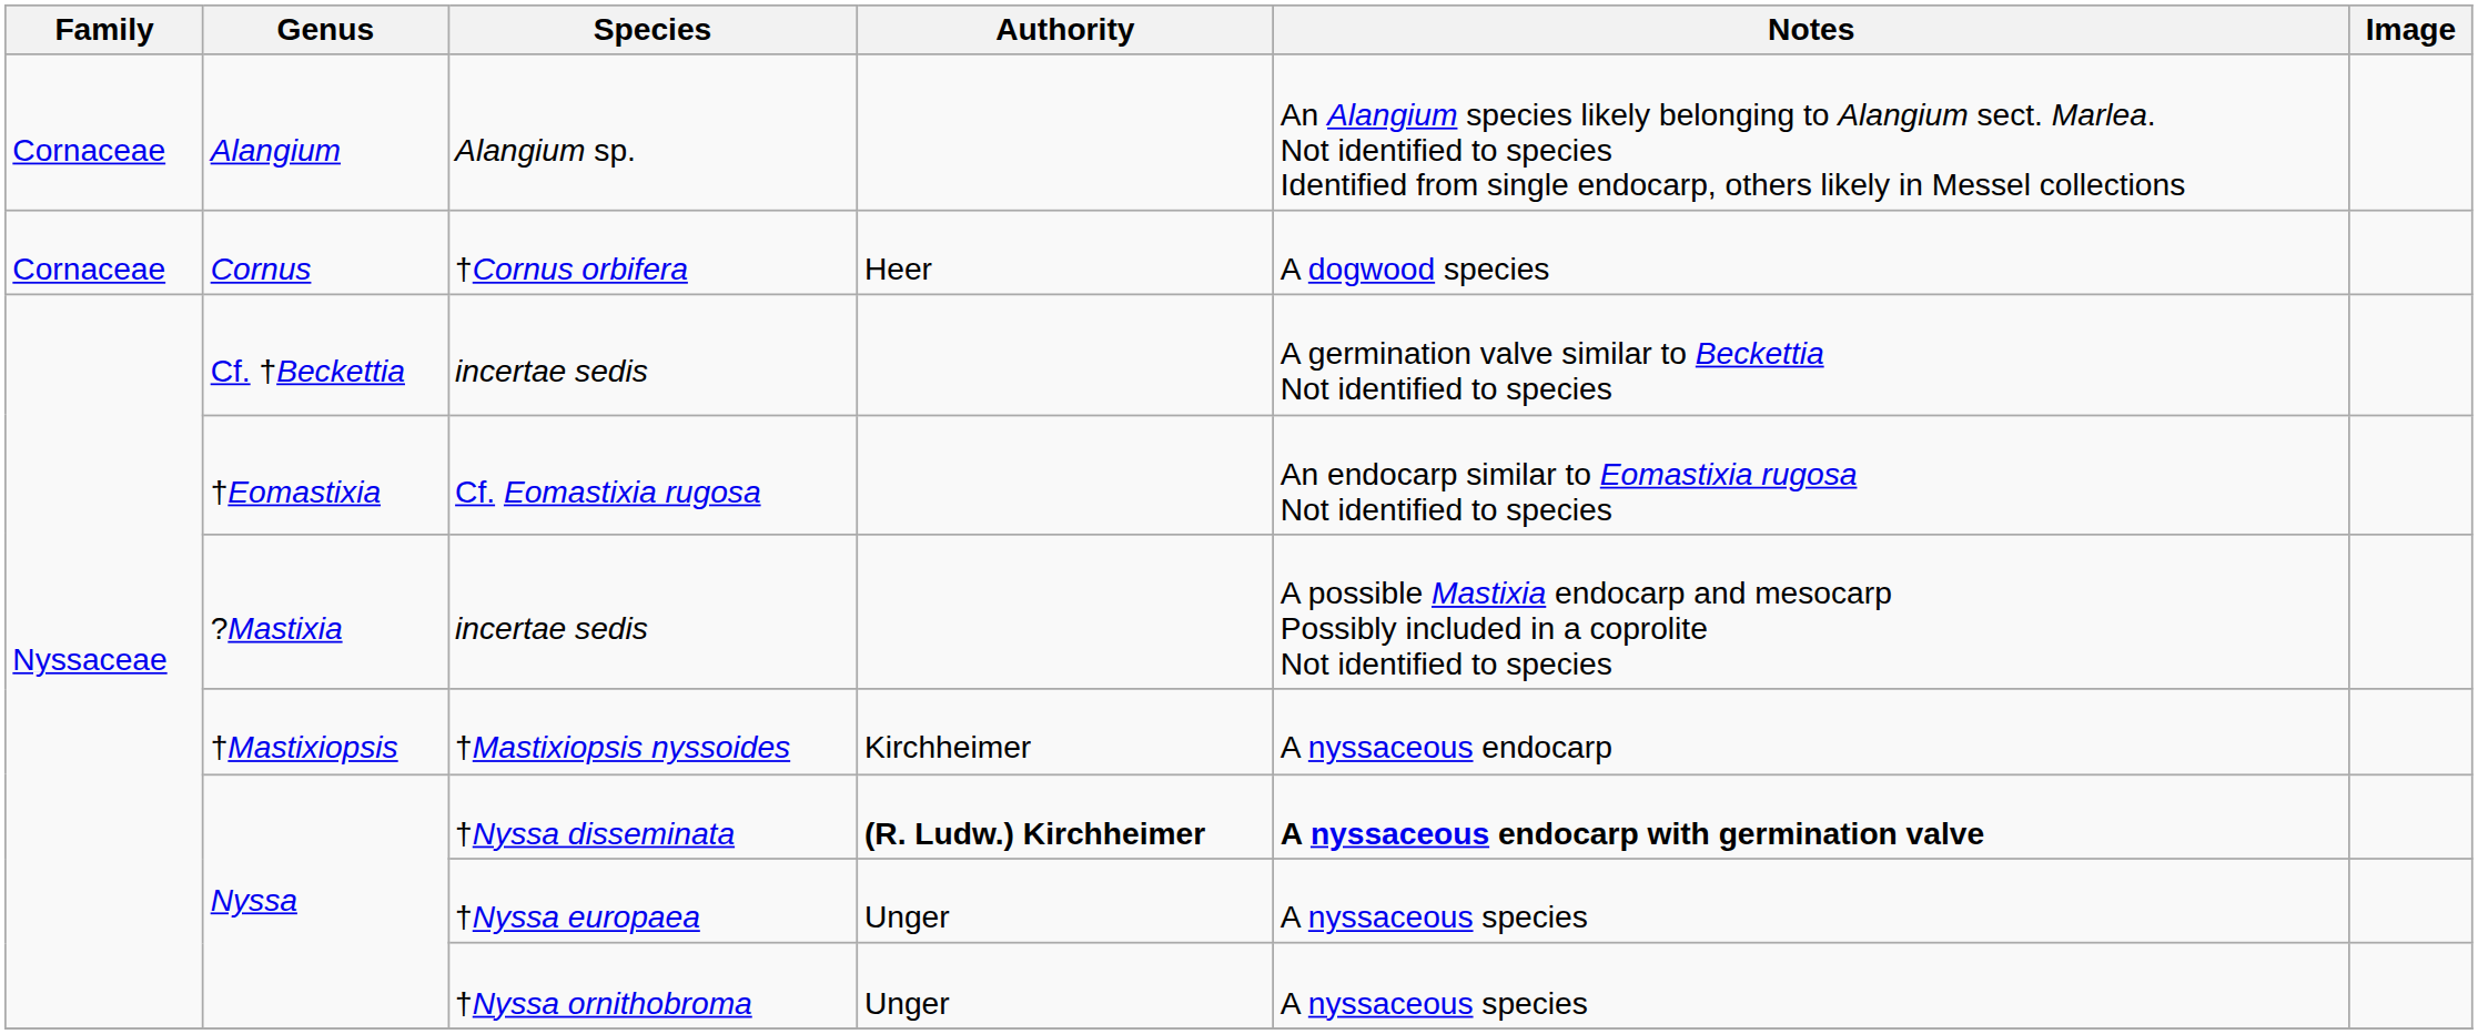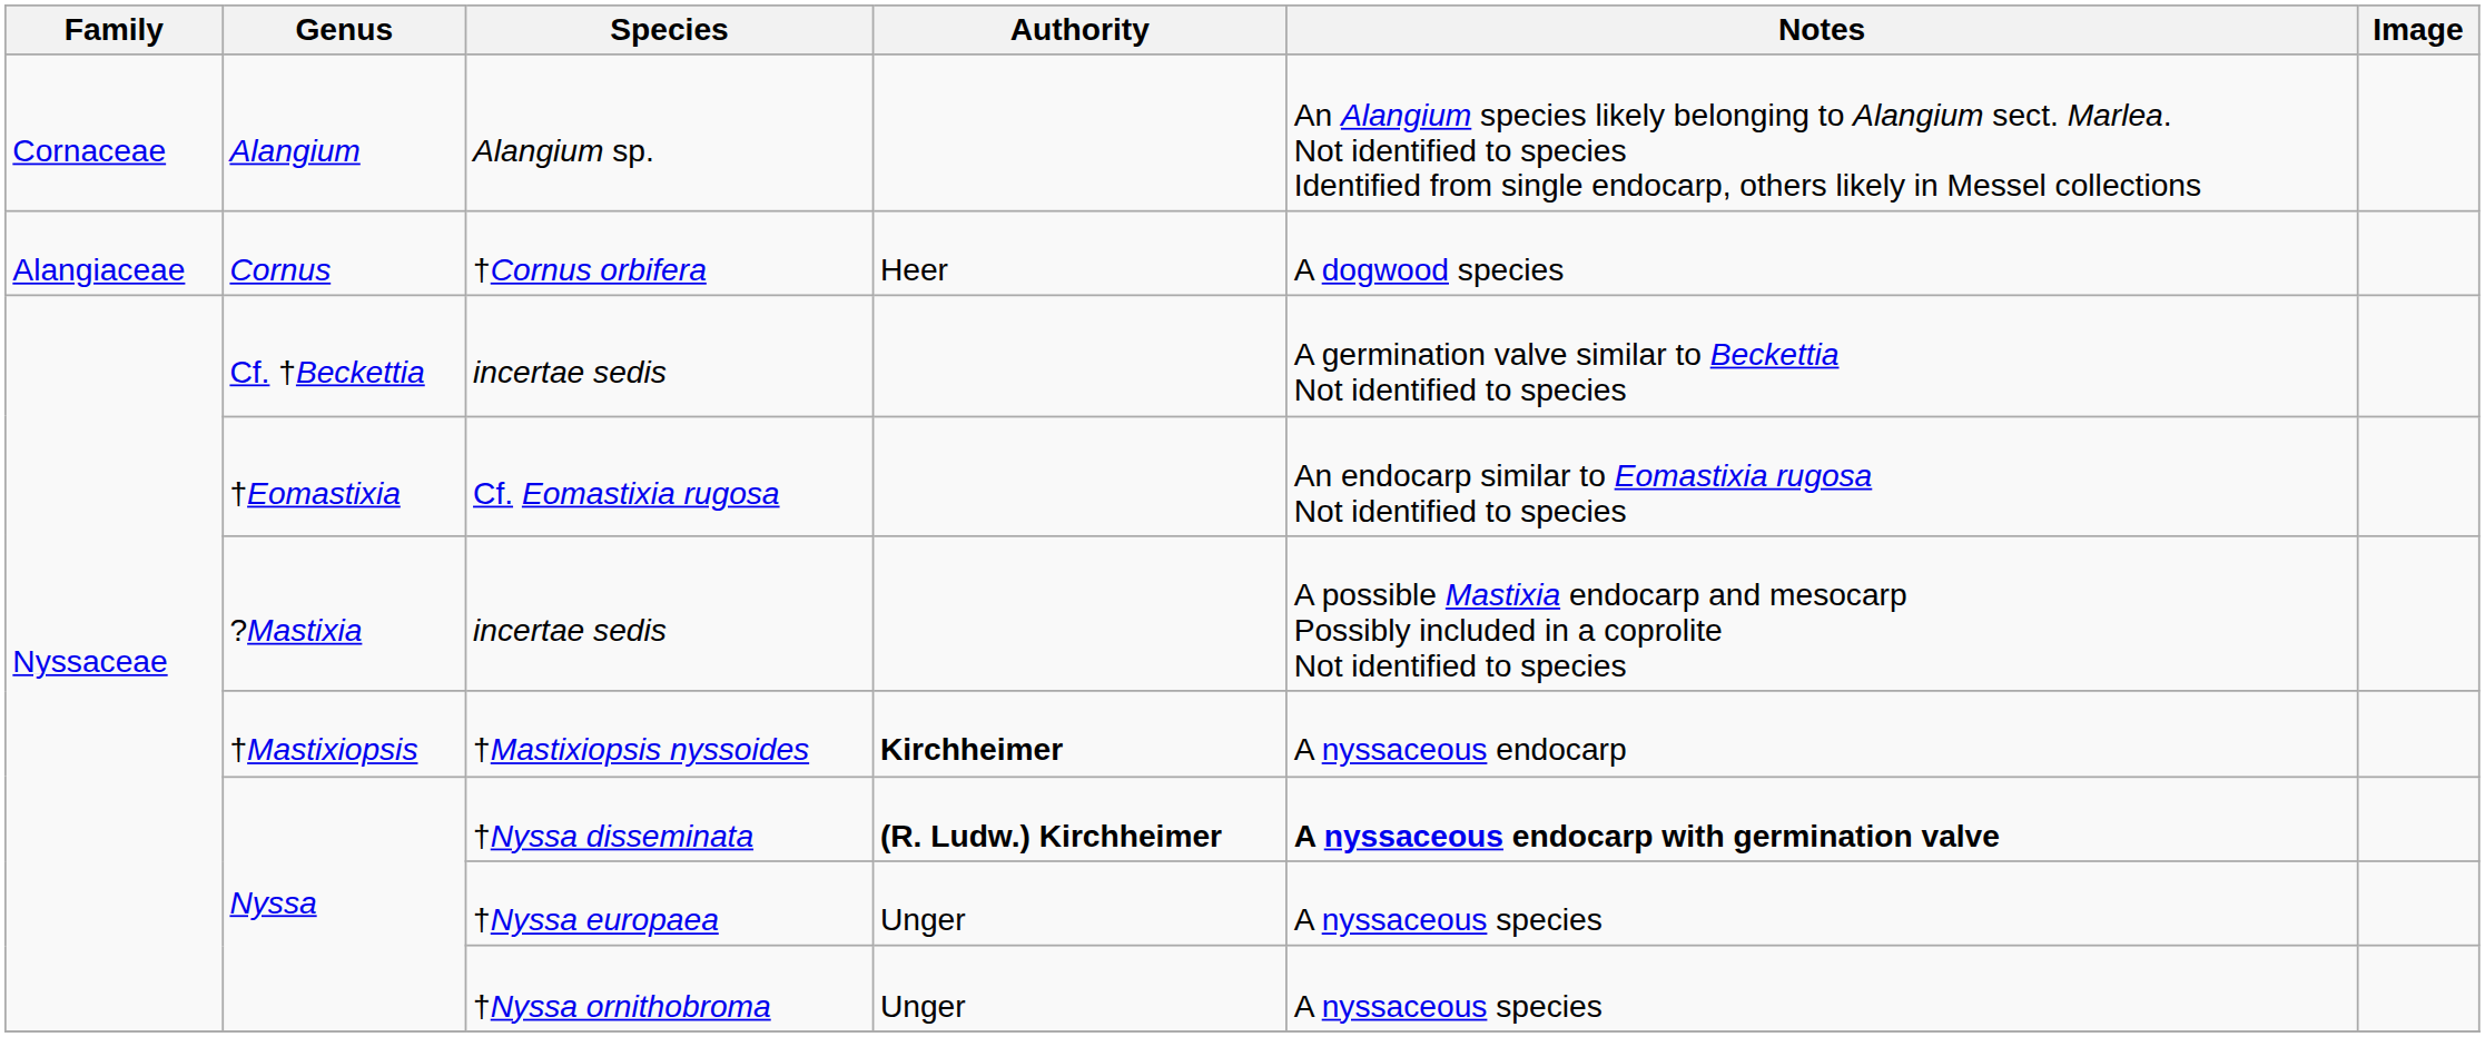†Cornus orbifera | Family: Cornaceae -> Alangiaceae
†Mastixiopsis nyssoides | Authority: normal -> bold
